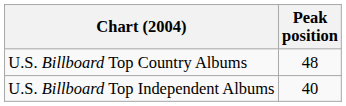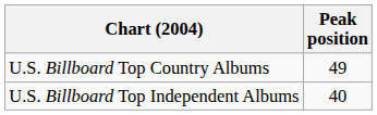U.S. Billboard Top Country Albums | Peak position: 48 -> 49
